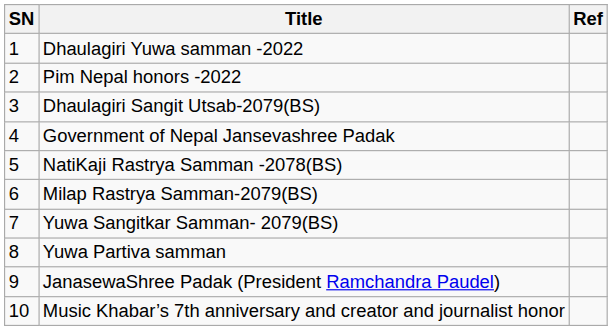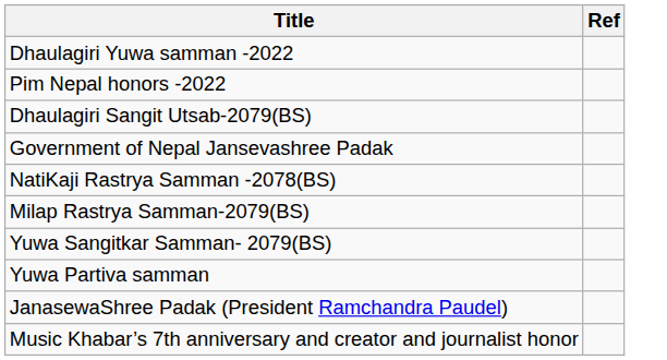- column: SN | 1 | 2 | 3 | 4 | 5 | 6 | 7 | 8 | 9 | 10
